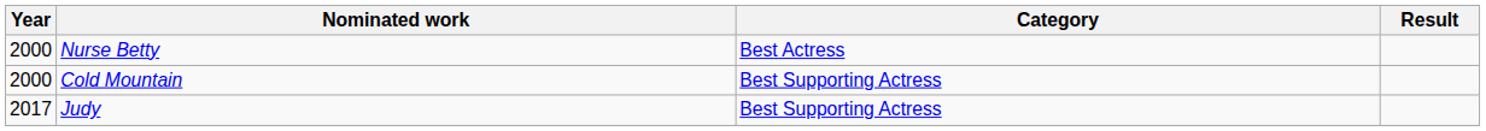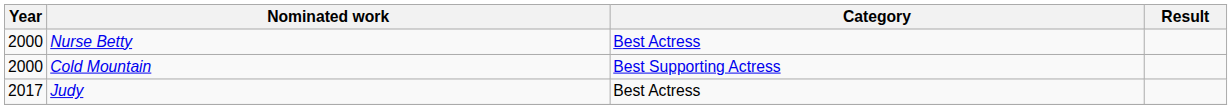Judy | Category: Best Supporting Actress -> Best Actress
